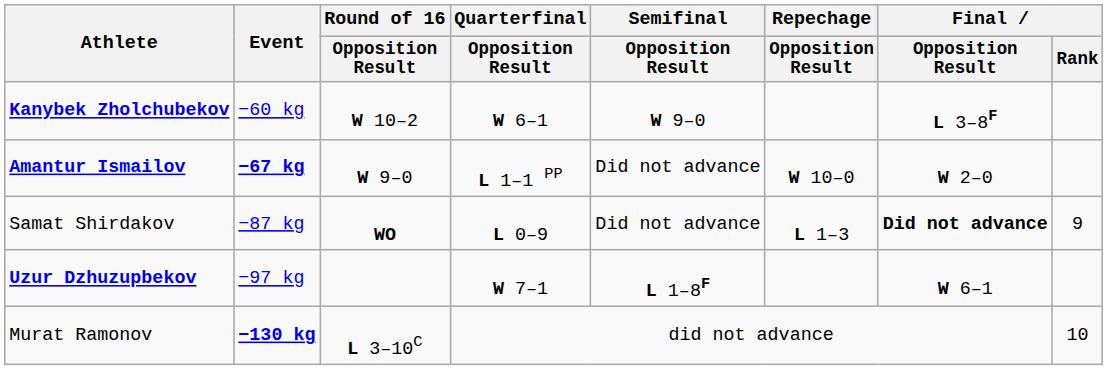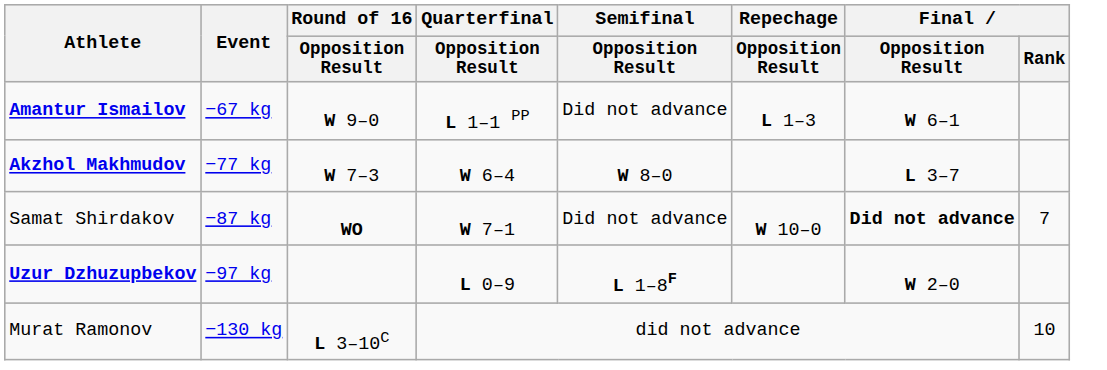- row: Kanybek Zholchubekov | −60 kg | W 10–2 | W 6–1 | W 9–0 | L 3–8F
Amantur Ismailov | Event: bold -> normal
Amantur Ismailov | Repechage / Opposition Result: W 10–0 -> L 1–3
Amantur Ismailov | Final / Opposition Result: W 2–0 -> W 6–1
+ row: Akzhol Makhmudov | −77 kg | W 7–3 | W 6–4 | W 8–0 | L 3–7
Samat Shirdakov | Quarterfinal / Opposition Result: L 0–9 -> W 7–1
Samat Shirdakov | Repechage / Opposition Result: L 1–3 -> W 10–0
Samat Shirdakov | Final / Rank: 9 -> 7
Uzur Dzhuzupbekov | Quarterfinal / Opposition Result: W 7–1 -> L 0–9
Uzur Dzhuzupbekov | Final / Opposition Result: W 6–1 -> W 2–0
Murat Ramonov | Event: bold -> normal
